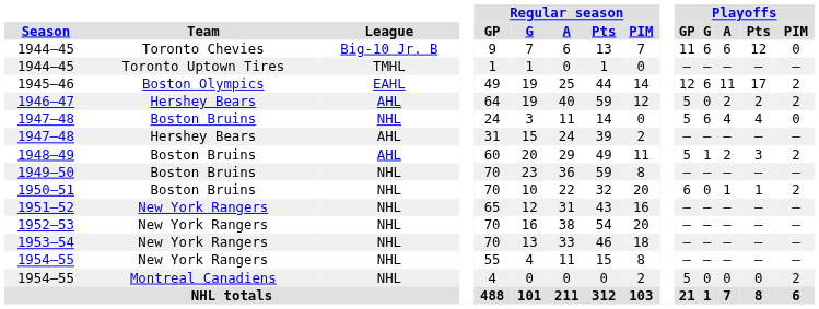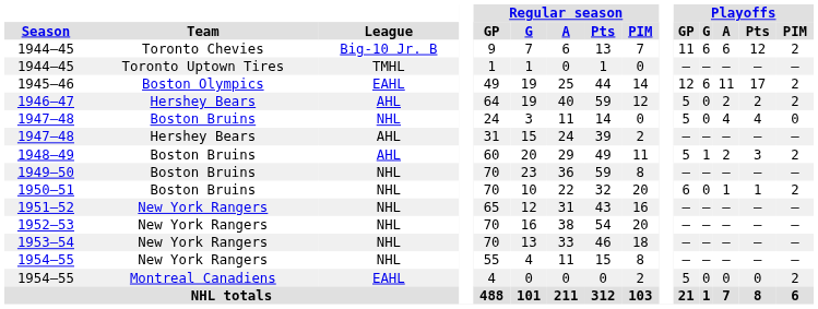1944–45 / Toronto Chevies | Playoffs / PIM: 0 -> 2
1947–48 / Boston Bruins | Playoffs / G: 6 -> 0
1954–55 / Montreal Canadiens | League: NHL -> EAHL
